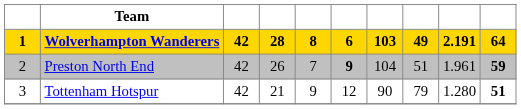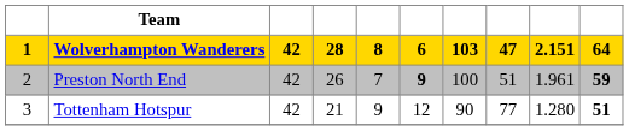Wolverhampton Wanderers | column 8: 49 -> 47
Wolverhampton Wanderers | column 9: 2.191 -> 2.151
Preston North End | column 7: 104 -> 100
Tottenham Hotspur | column 8: 79 -> 77
